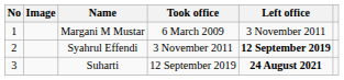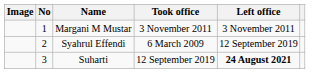columns swapped: No <-> Image
Margani M Mustar | Took office: 6 March 2009 -> 3 November 2011
Syahrul Effendi | Took office: 3 November 2011 -> 6 March 2009
Syahrul Effendi | Left office: bold -> normal
